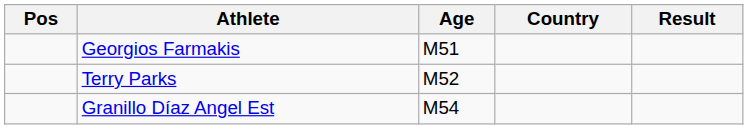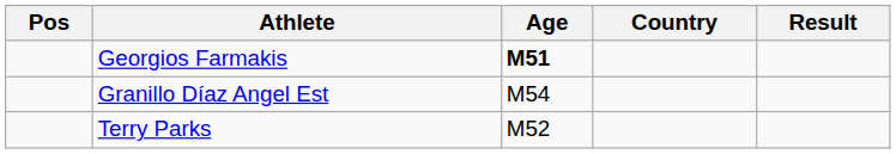Georgios Farmakis | Age: normal -> bold
rows swapped: Granillo Díaz Angel Est <-> Terry Parks
